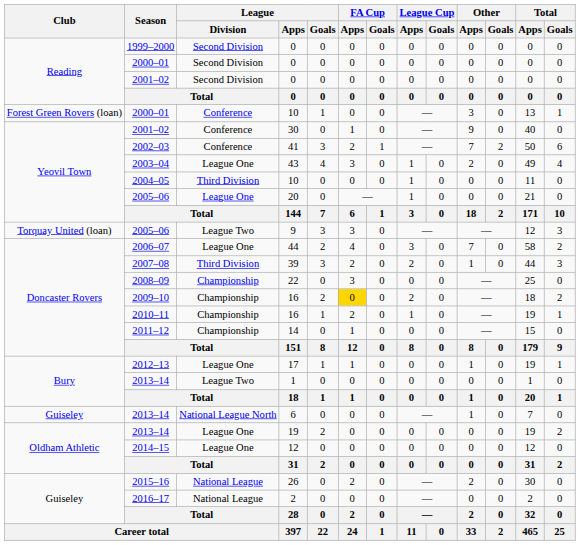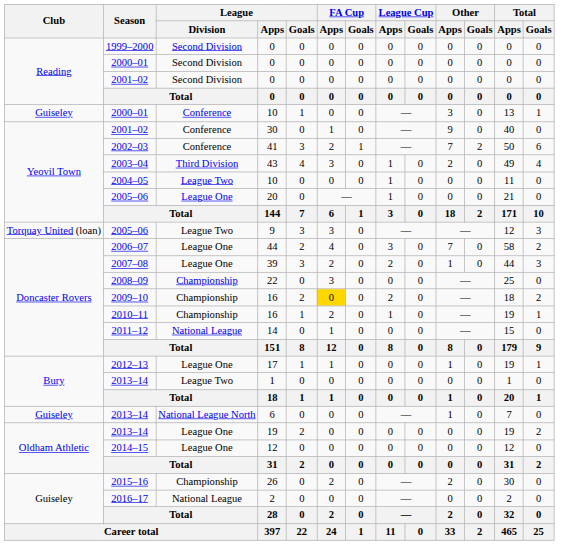2000–01 / 10 | Club: Forest Green Rovers (loan) -> Guiseley
43 | League / Division: League One -> Third Division
2004–05 / 10 | League / Division: Third Division -> League Two
39 | League / Division: Third Division -> League One
14 | League / Division: Championship -> National League
26 | League / Division: National League -> Championship
